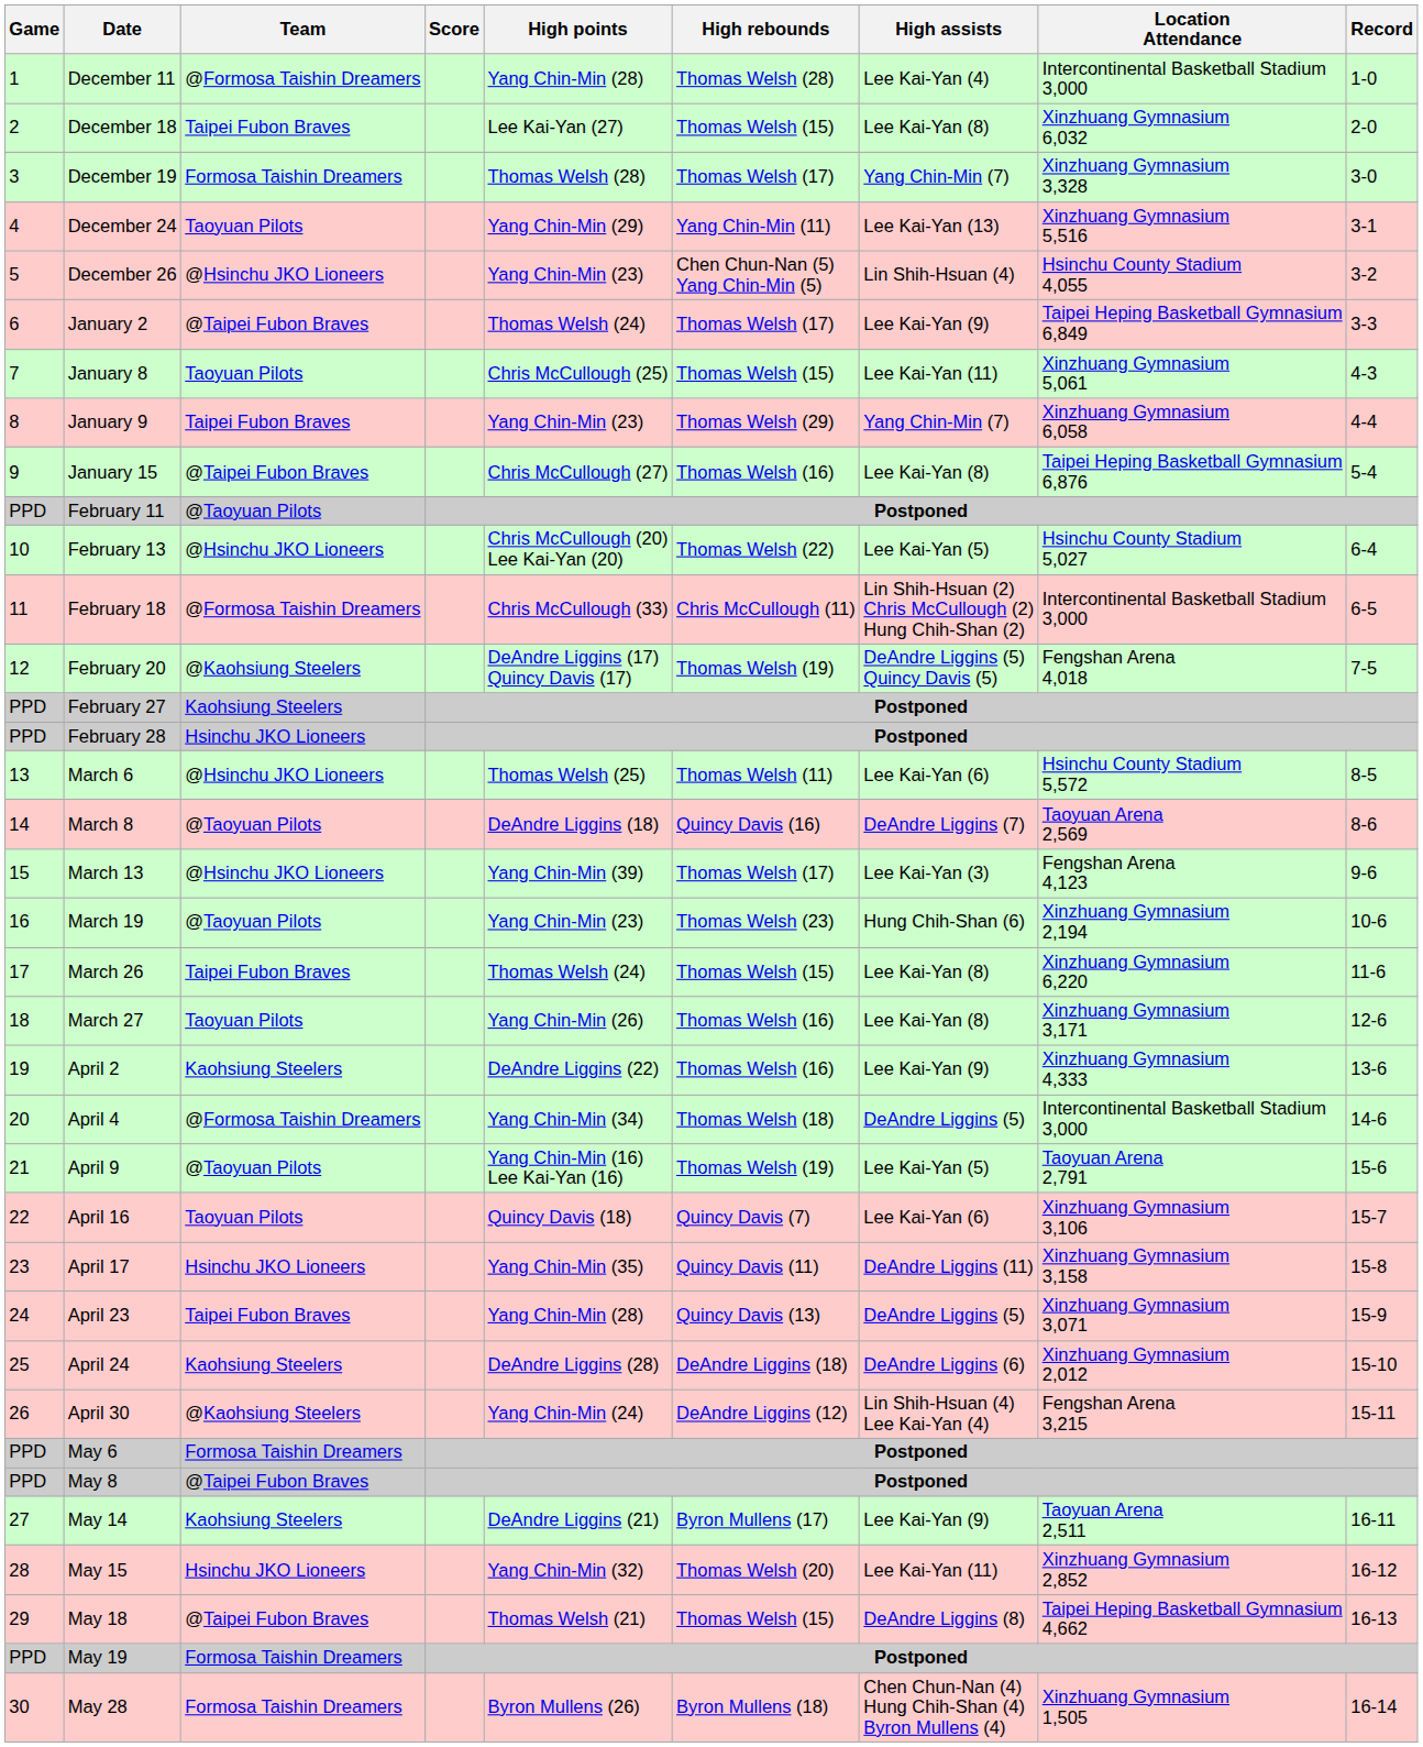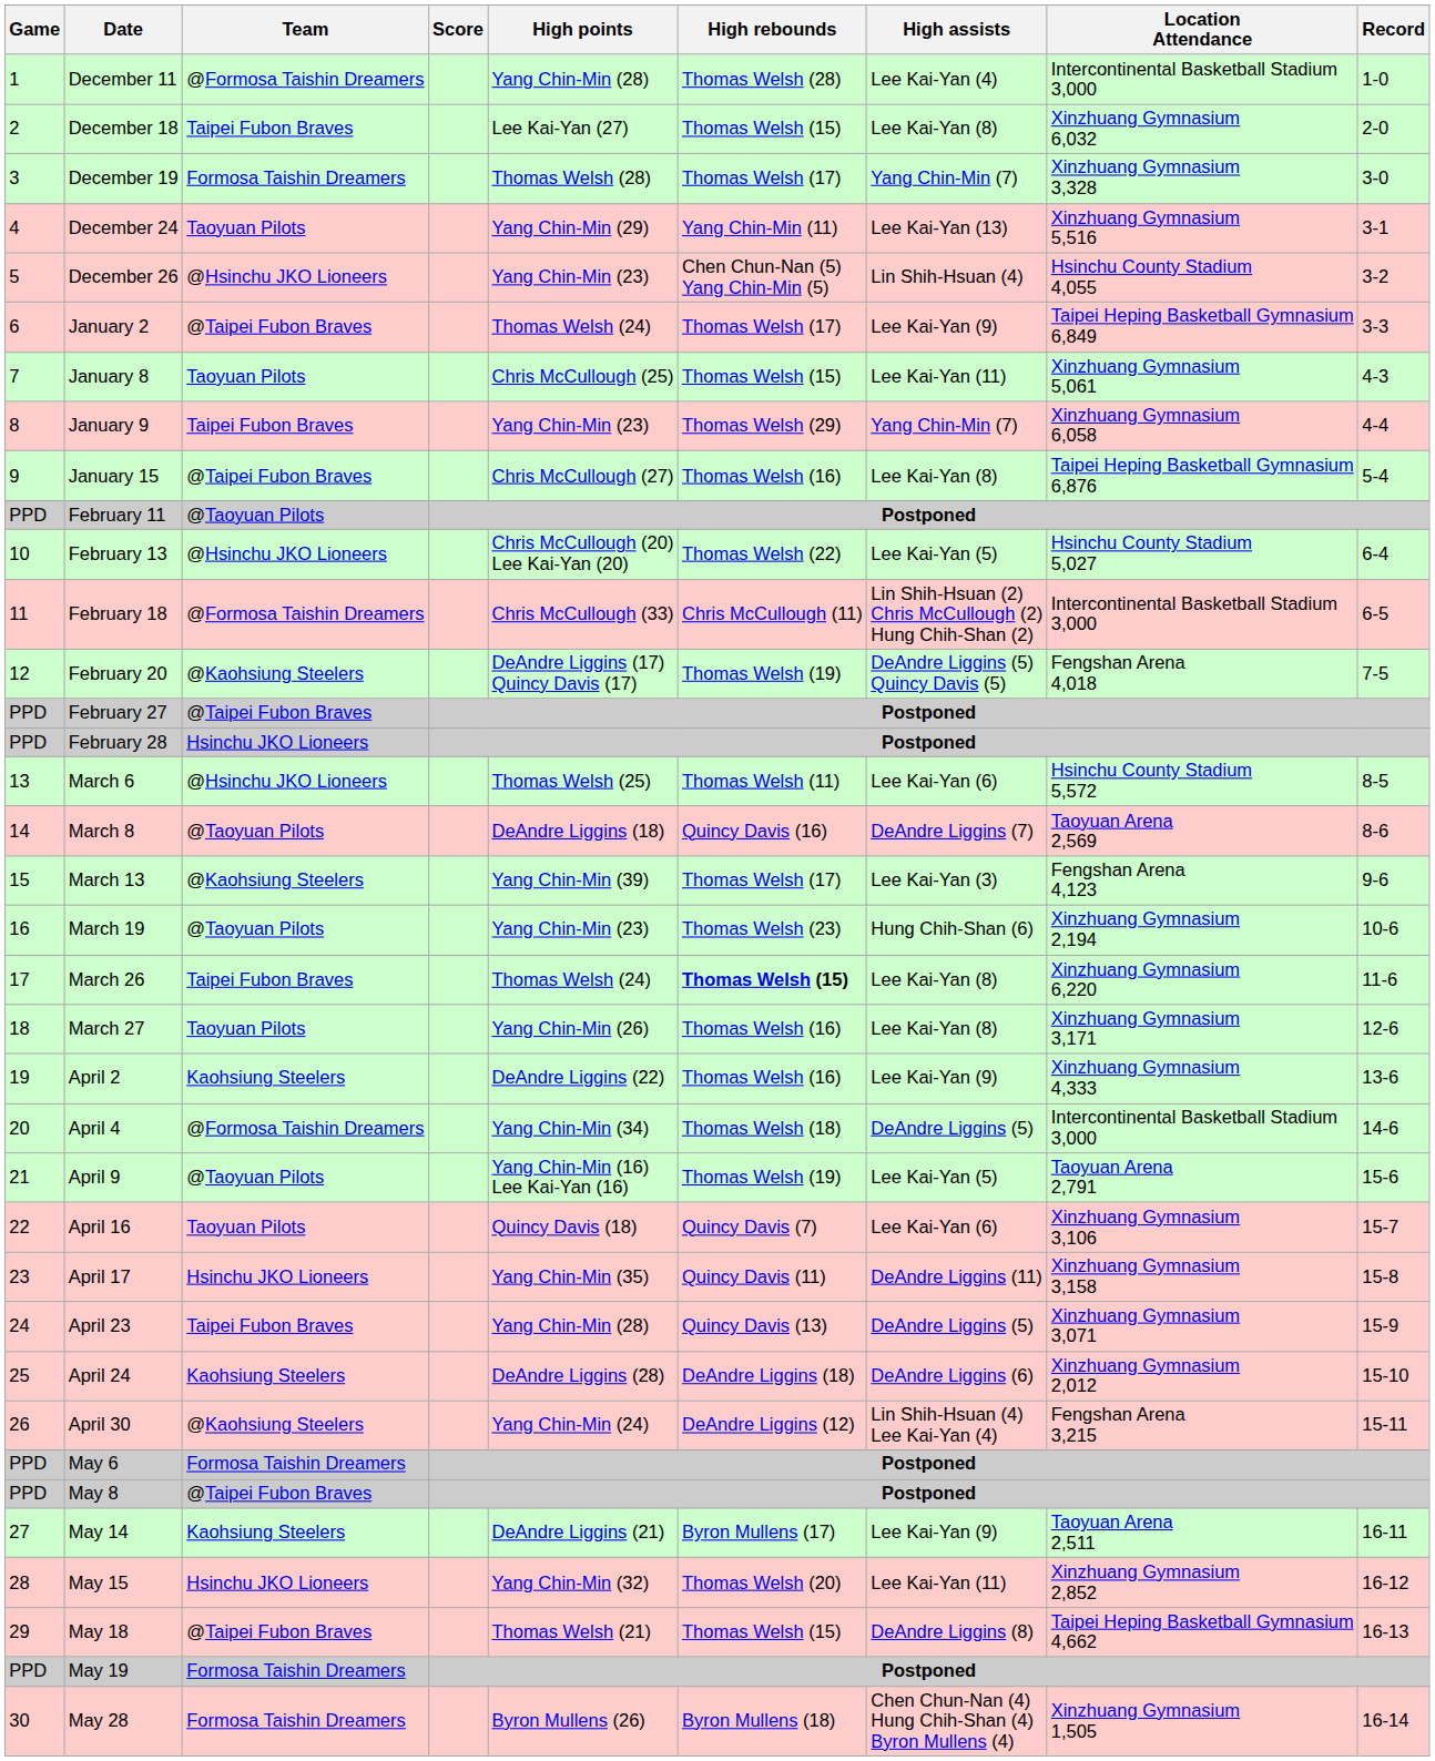February 27 | Team: Kaohsiung Steelers -> @Taipei Fubon Braves
March 13 | Team: @Hsinchu JKO Lioneers -> @Kaohsiung Steelers
March 26 | High rebounds: normal -> bold
